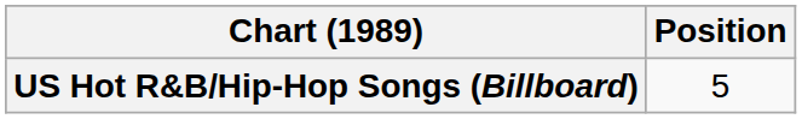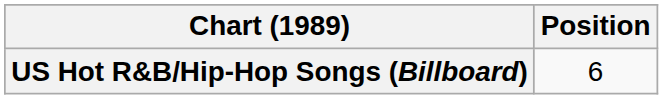US Hot R&B/Hip-Hop Songs (Billboard) | Position: 5 -> 6
